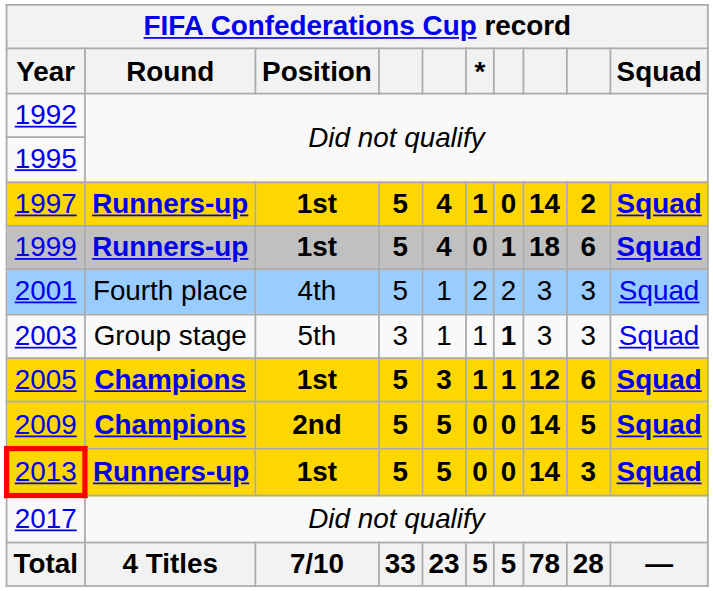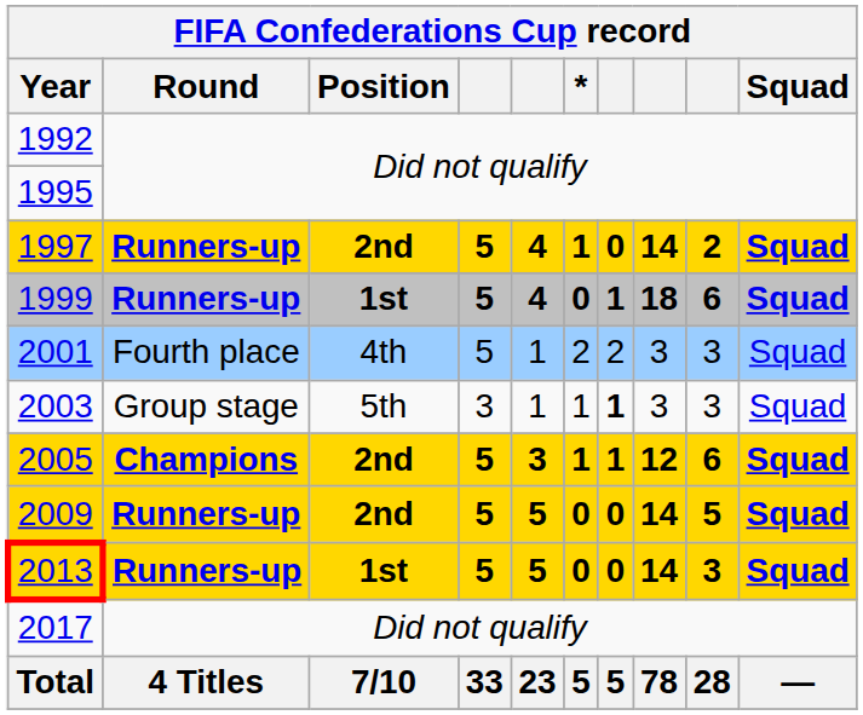1997 | Position: 1st -> 2nd
2005 | Position: 1st -> 2nd
2009 | Round: Champions -> Runners-up
